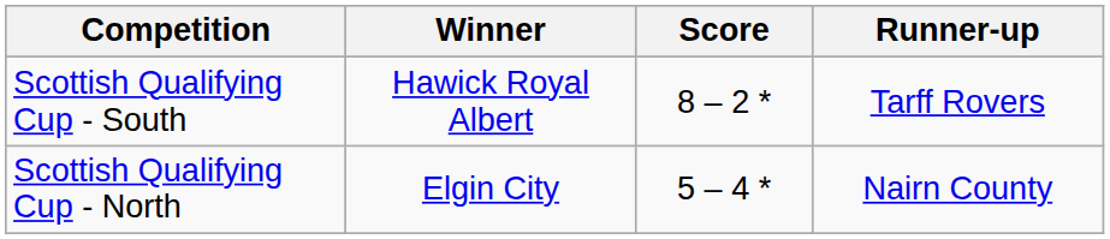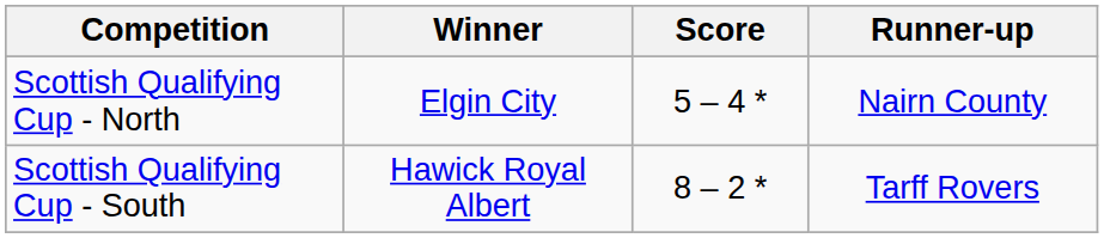rows swapped: Scottish Qualifying Cup - North <-> Scottish Qualifying Cup - South
